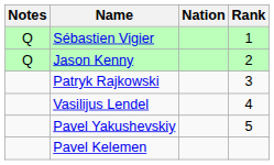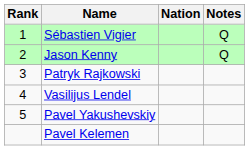columns swapped: Rank <-> Notes
